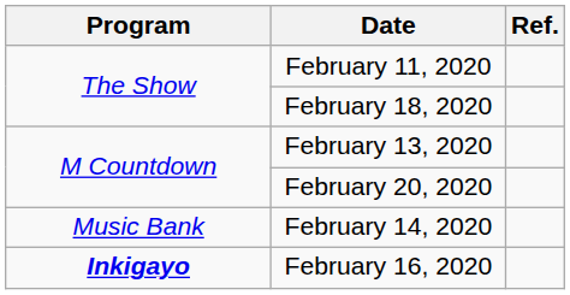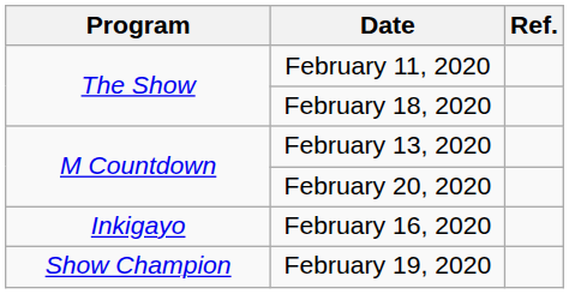- row: Music Bank | February 14, 2020
February 16, 2020 | Program: bold -> normal
+ row: Show Champion | February 19, 2020
